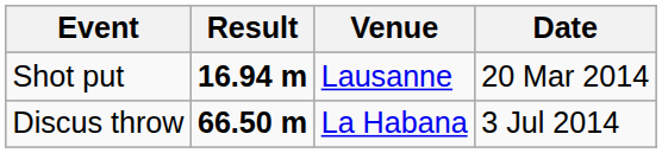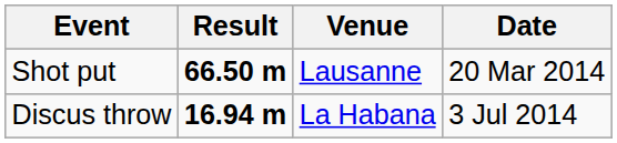Shot put | Result: 16.94 m -> 66.50 m
Discus throw | Result: 66.50 m -> 16.94 m
